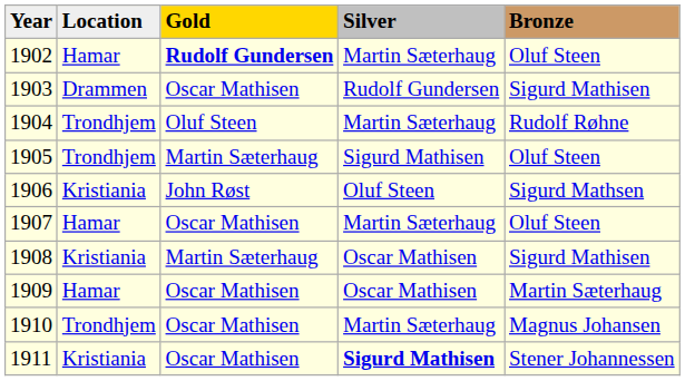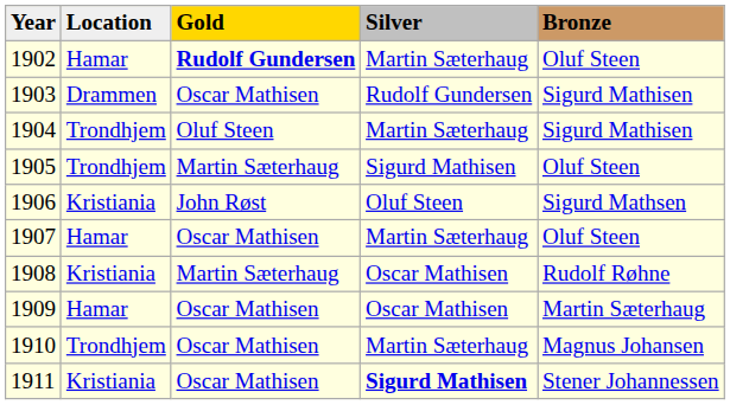1904 | Bronze: Rudolf Røhne -> Sigurd Mathisen
1908 | Bronze: Sigurd Mathisen -> Rudolf Røhne
